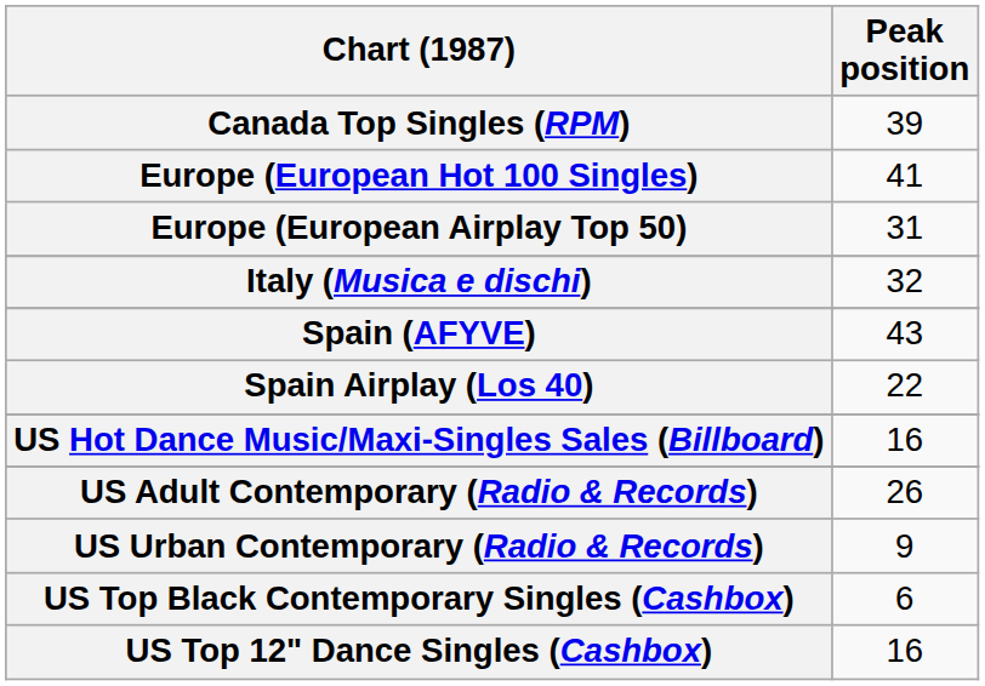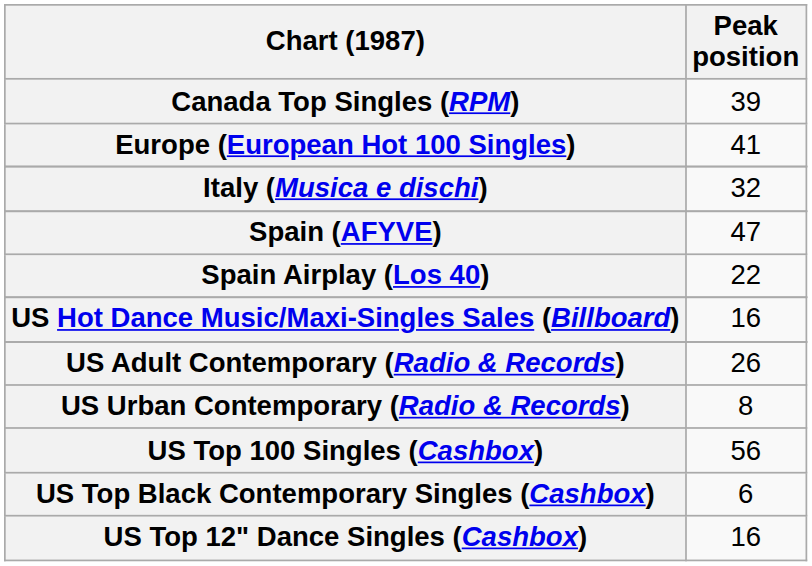- row: Europe (European Airplay Top 50) | 31
Spain (AFYVE) | Peak position: 43 -> 47
US Urban Contemporary (Radio & Records) | Peak position: 9 -> 8
+ row: US Top 100 Singles (Cashbox) | 56
